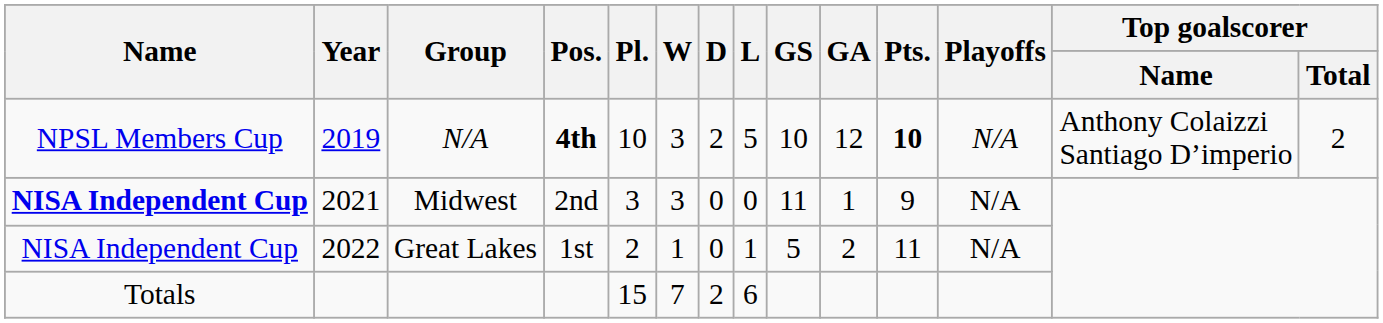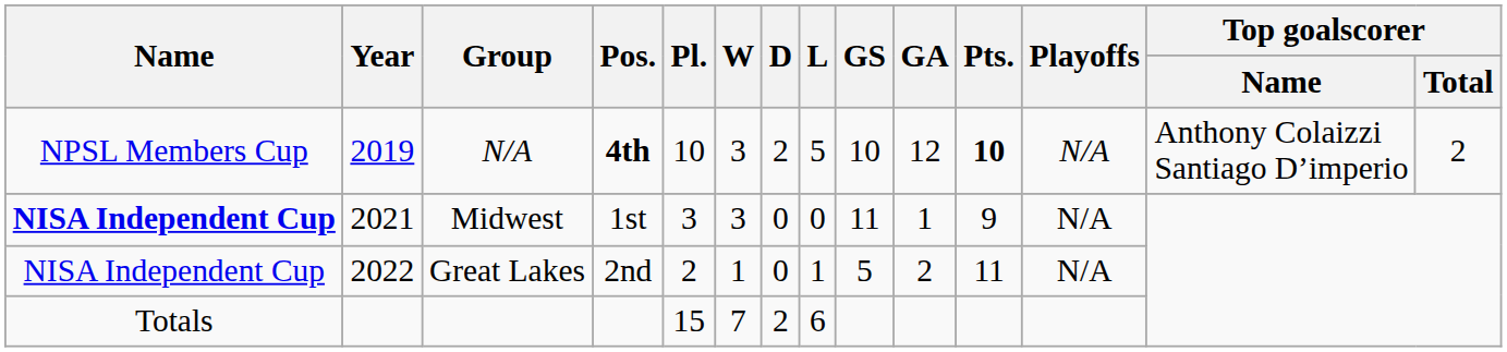Midwest | Pos.: 2nd -> 1st
Great Lakes | Pos.: 1st -> 2nd
